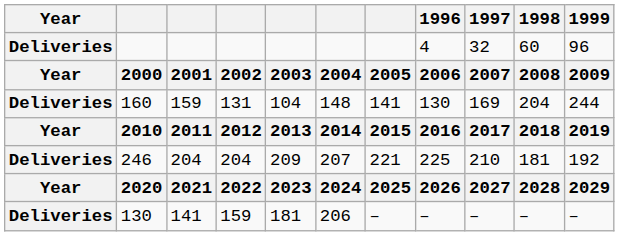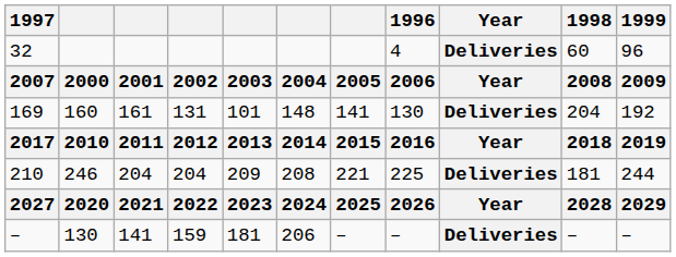columns swapped: Year <-> 1997
160 | column 3: 159 -> 161
160 | column 5: 104 -> 101
160 | 1999: 244 -> 192
246 | column 6: 207 -> 208
246 | 1999: 192 -> 244
